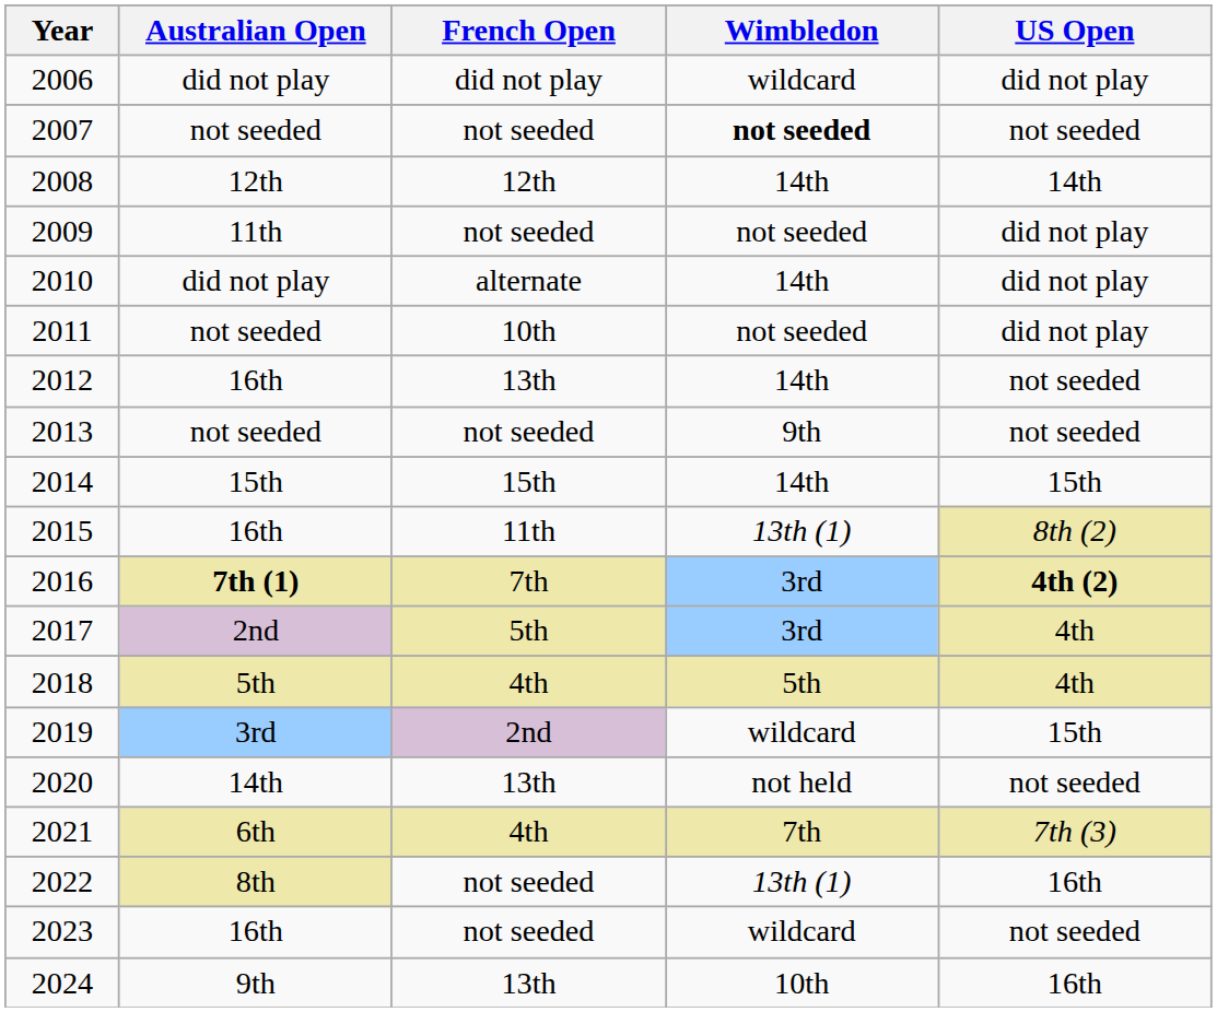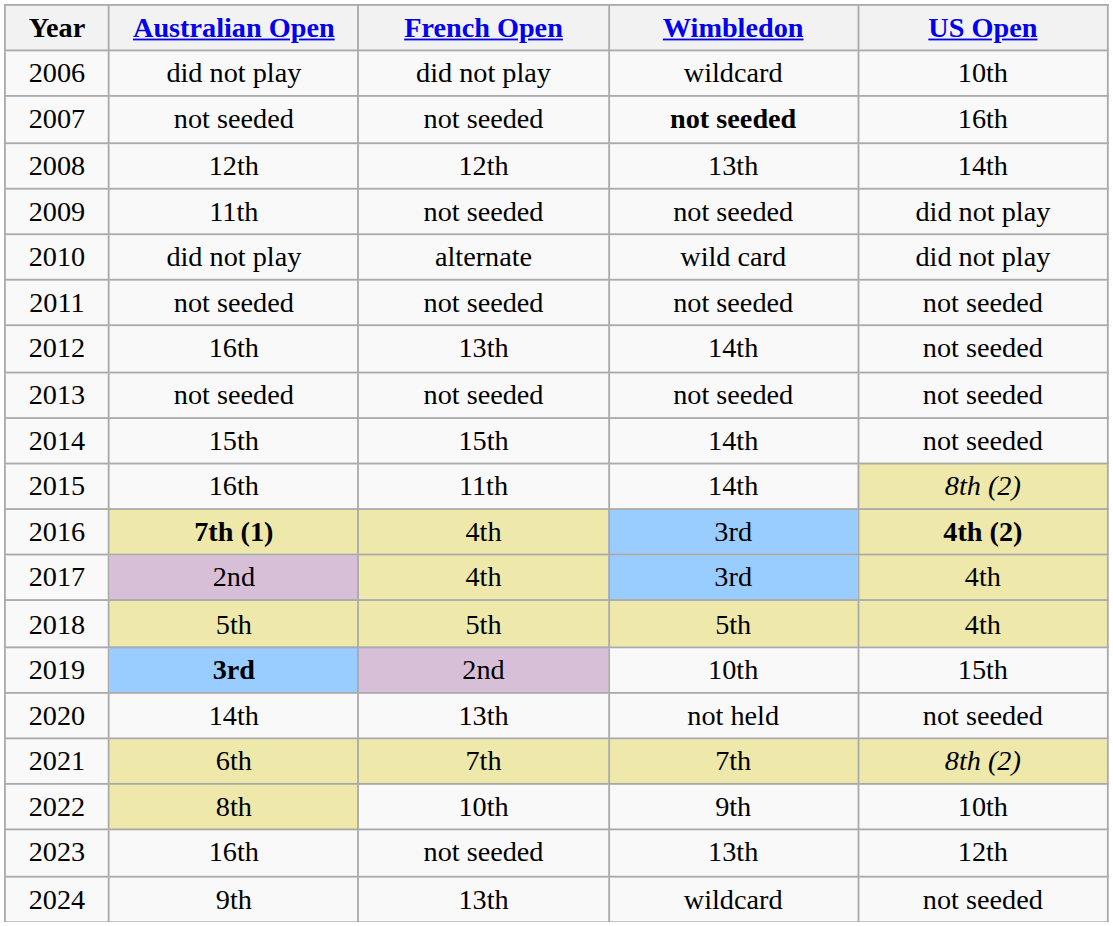2006 | US Open: did not play -> 10th
2007 | US Open: not seeded -> 16th
2008 | Wimbledon: 14th -> 13th
2010 | Wimbledon: 14th -> wild card
2011 | French Open: 10th -> not seeded
2011 | US Open: did not play -> not seeded
2013 | Wimbledon: 9th -> not seeded
2014 | US Open: 15th -> not seeded
2015 | Wimbledon: 13th (1) -> 14th
2016 | French Open: 7th -> 4th
2017 | French Open: 5th -> 4th
2018 | French Open: 4th -> 5th
2019 | Australian Open: normal -> bold
2019 | Wimbledon: wildcard -> 10th
2021 | French Open: 4th -> 7th
2021 | US Open: 7th (3) -> 8th (2)
2022 | French Open: not seeded -> 10th
2022 | Wimbledon: 13th (1) -> 9th
2022 | US Open: 16th -> 10th
2023 | Wimbledon: wildcard -> 13th
2023 | US Open: not seeded -> 12th
2024 | Wimbledon: 10th -> wildcard
2024 | US Open: 16th -> not seeded
